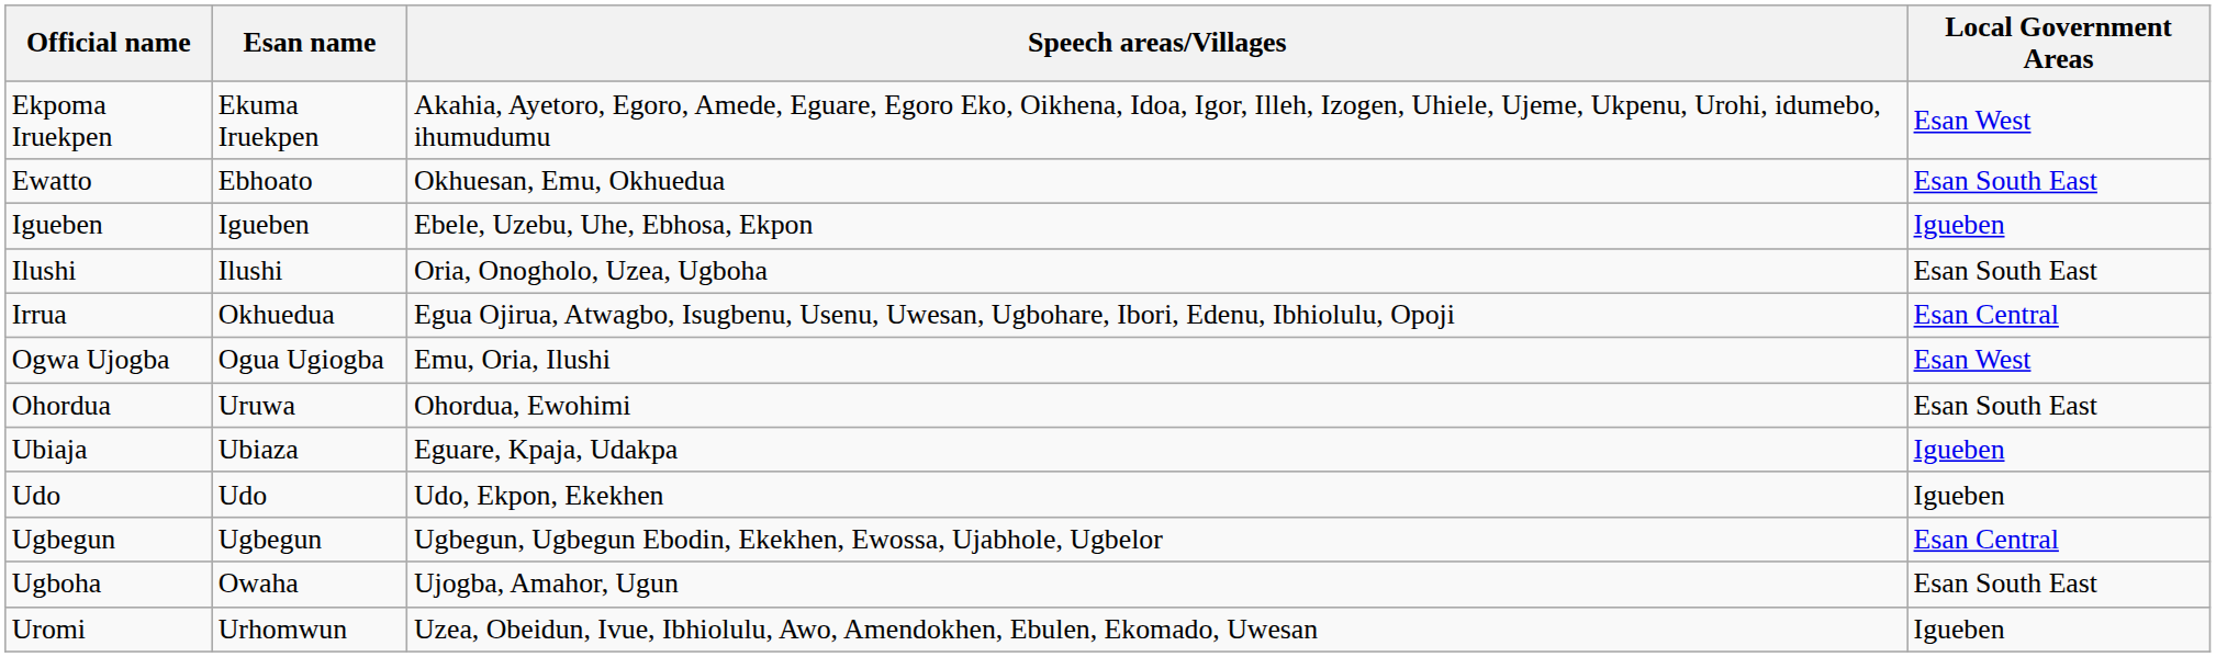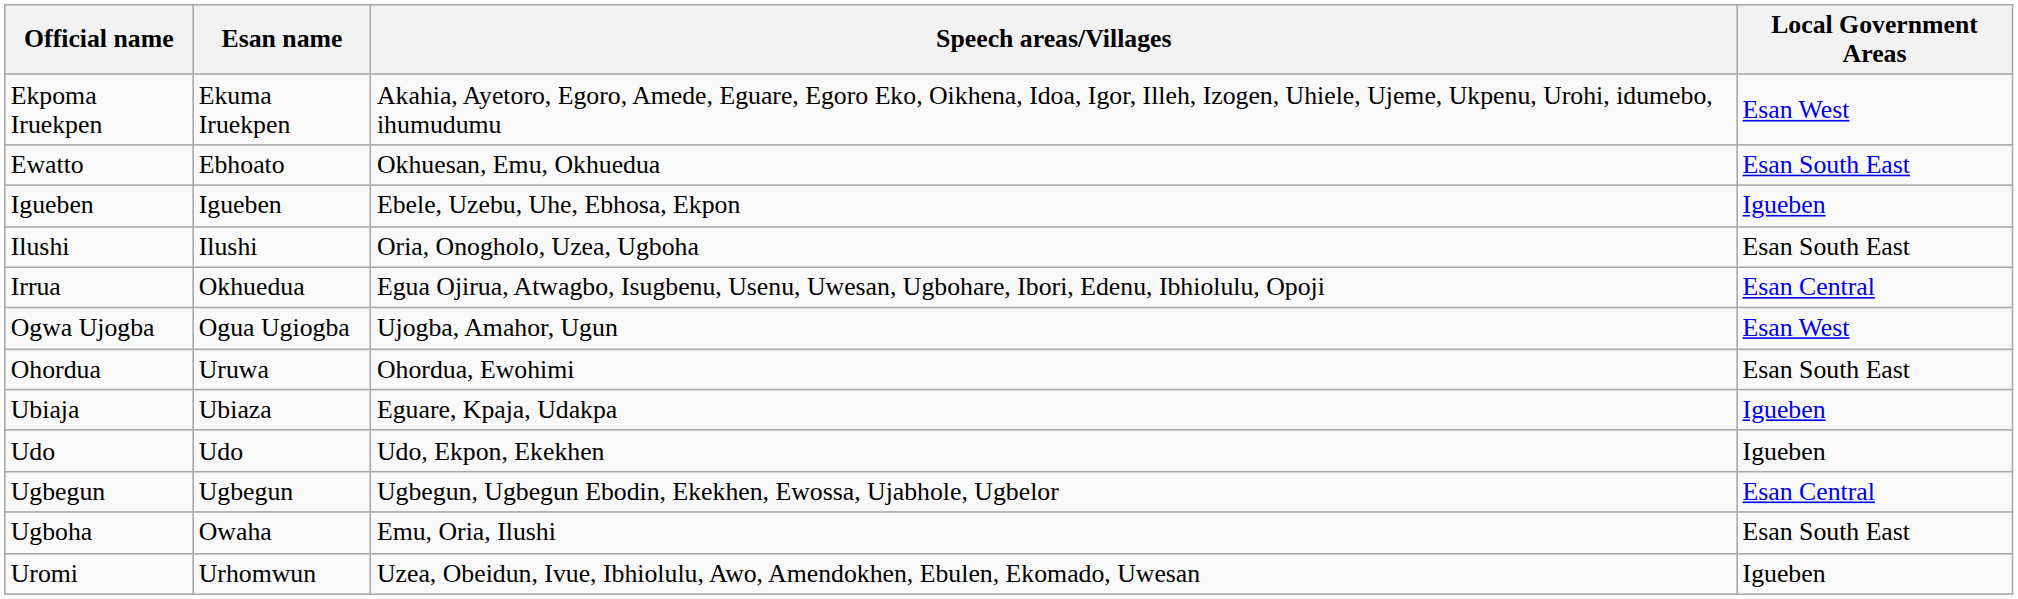Ogwa Ujogba | Speech areas/Villages: Emu, Oria, Ilushi -> Ujogba, Amahor, Ugun
Ugboha | Speech areas/Villages: Ujogba, Amahor, Ugun -> Emu, Oria, Ilushi
